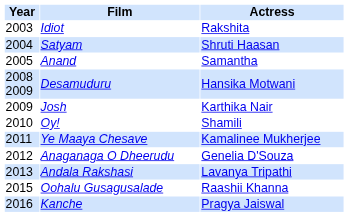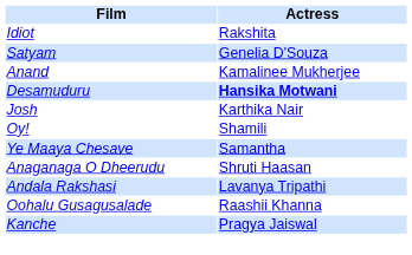- column: Year | 2003 | 2004 | 2005 | 2008 2009 | 2009 | 2010 | 2011 | 2012 | 2013 | 2015 | 2016
Satyam | Actress: Shruti Haasan -> Genelia D'Souza
Anand | Actress: Samantha -> Kamalinee Mukherjee
Desamuduru | Actress: normal -> bold
Ye Maaya Chesave | Actress: Kamalinee Mukherjee -> Samantha
Anaganaga O Dheerudu | Actress: Genelia D'Souza -> Shruti Haasan
